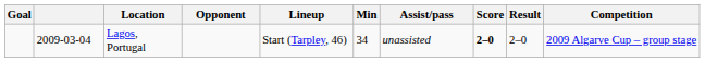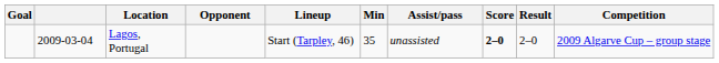Lagos, Portugal | Min: 34 -> 35
